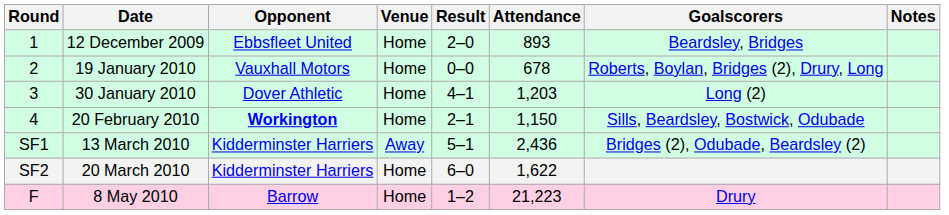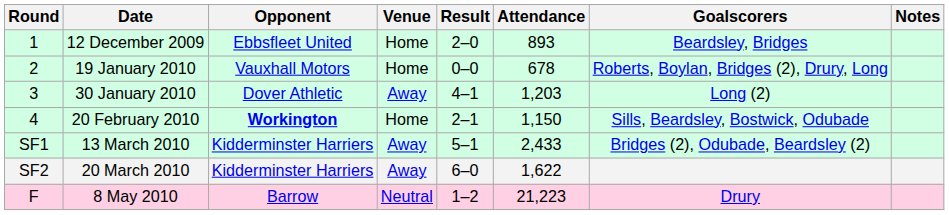30 January 2010 | Venue: Home -> Away
13 March 2010 | Attendance: 2,436 -> 2,433
20 March 2010 | Venue: Home -> Away
8 May 2010 | Venue: Home -> Neutral
